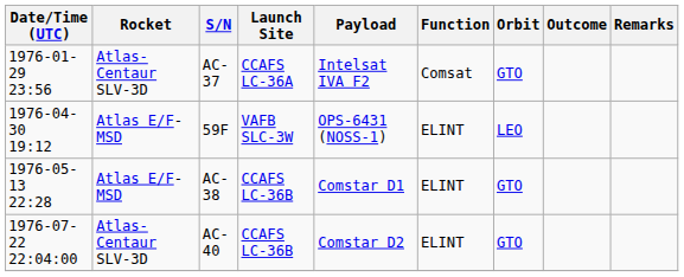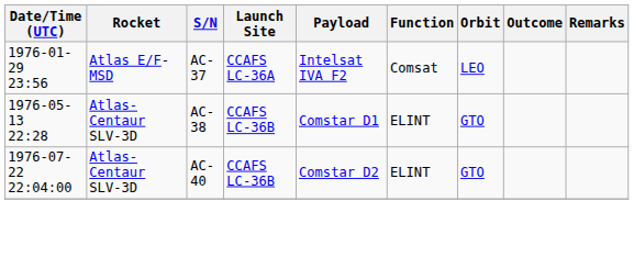AC-37 | Rocket: Atlas-Centaur SLV-3D -> Atlas E/F-MSD
AC-37 | Orbit: GTO -> LEO
- row: 1976-04-30 19:12 | Atlas E/F-MSD | 59F | VAFB SLC-3W | OPS-6431 (NOSS-1) | ELINT | LEO
AC-38 | Rocket: Atlas E/F-MSD -> Atlas-Centaur SLV-3D
